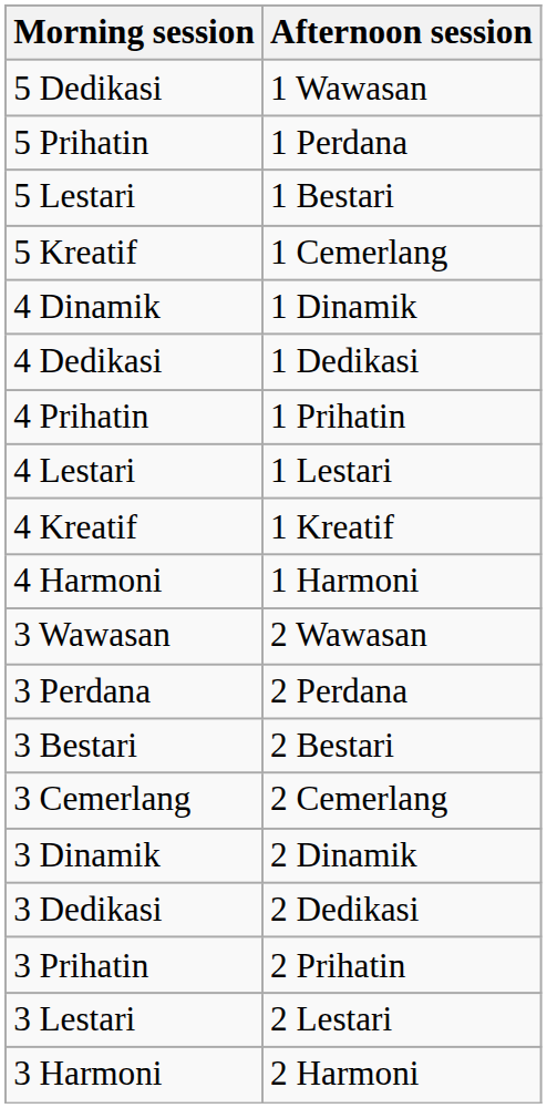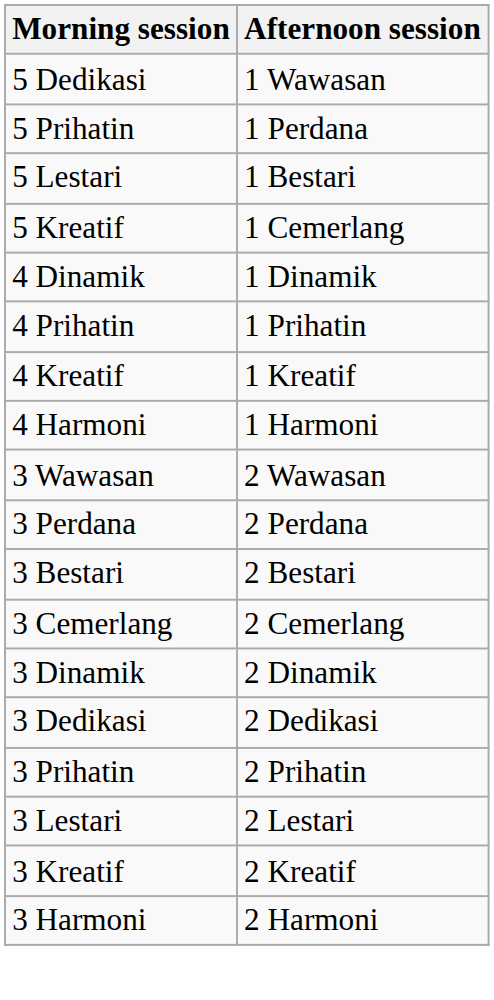- row: 4 Dedikasi | 1 Dedikasi
- row: 4 Lestari | 1 Lestari
+ row: 3 Kreatif | 2 Kreatif
